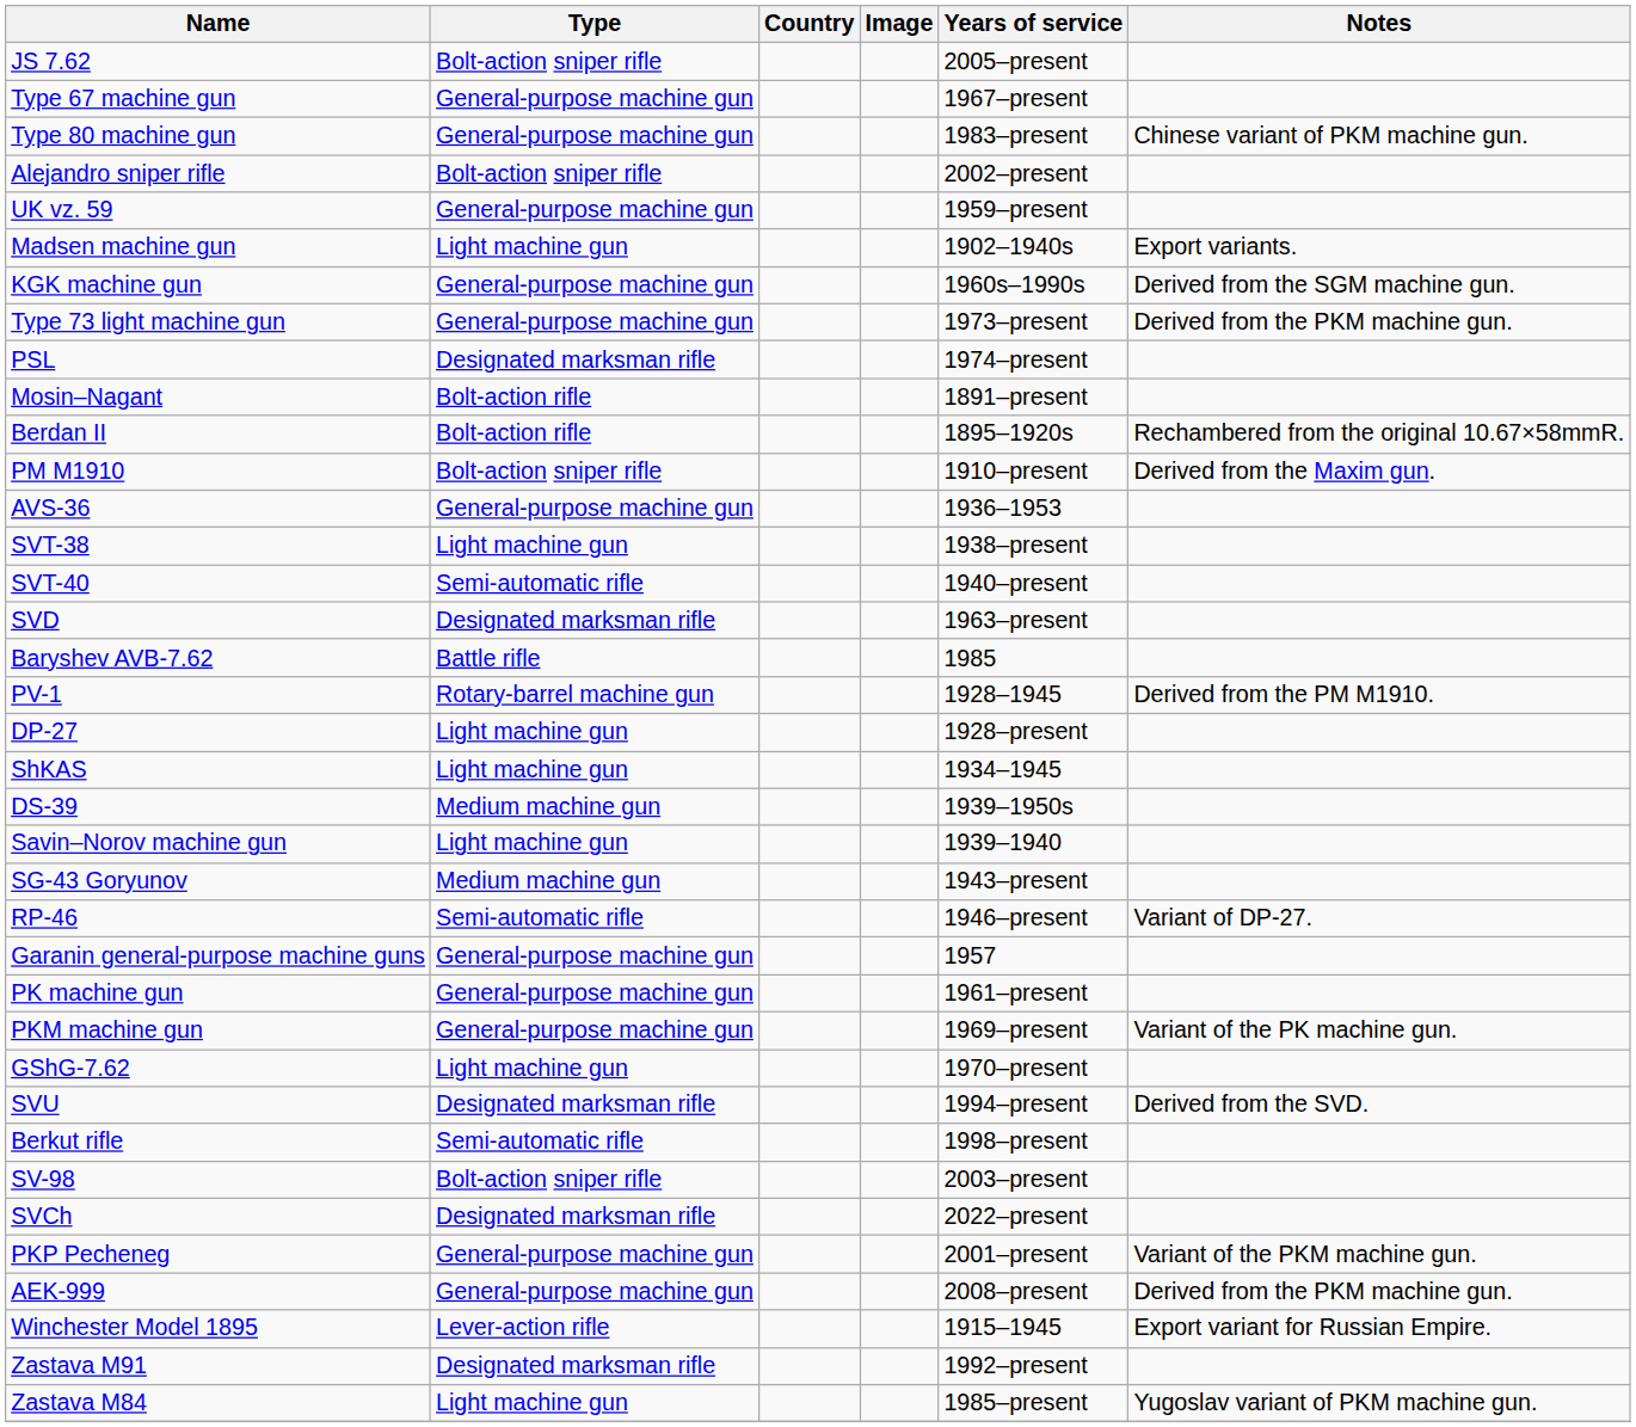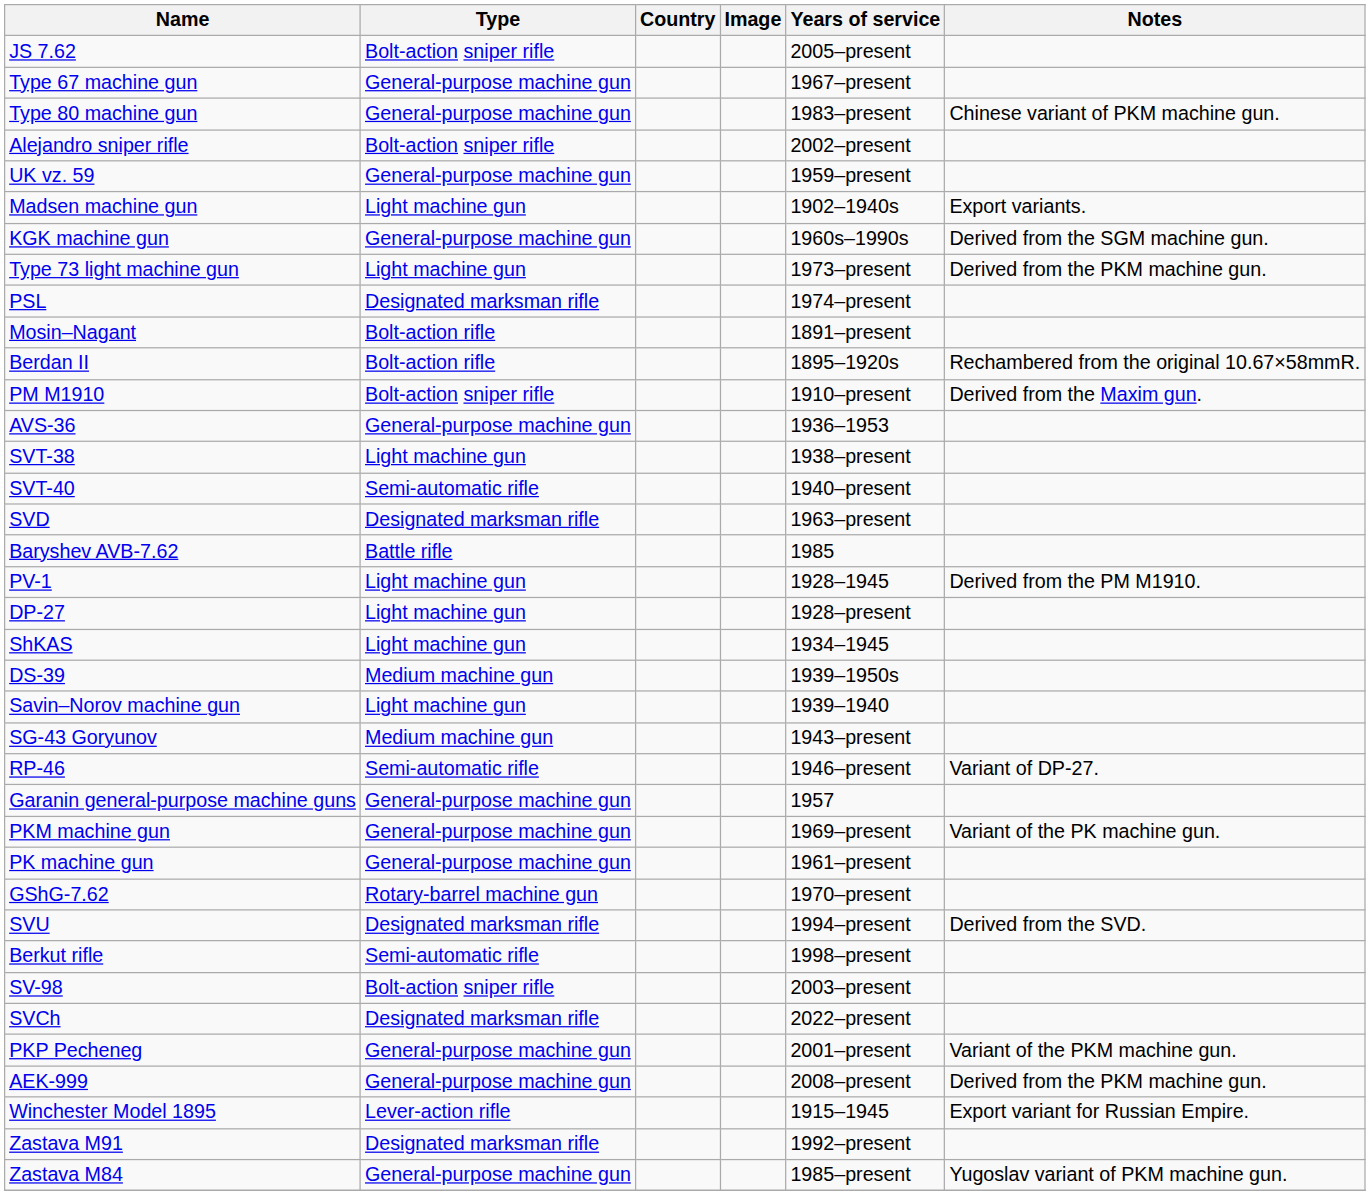Type 73 light machine gun | Type: General-purpose machine gun -> Light machine gun
PV-1 | Type: Rotary-barrel machine gun -> Light machine gun
rows swapped: PK machine gun <-> PKM machine gun
GShG-7.62 | Type: Light machine gun -> Rotary-barrel machine gun
Zastava M84 | Type: Light machine gun -> General-purpose machine gun
